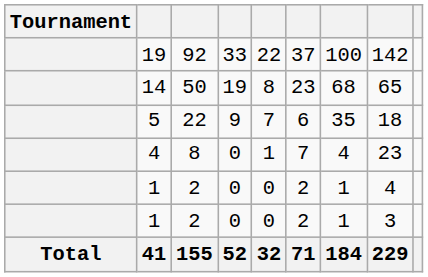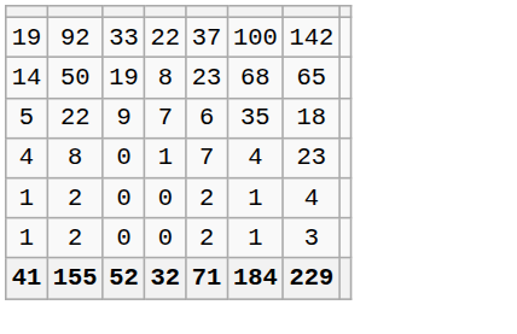- column: Tournament | Total
